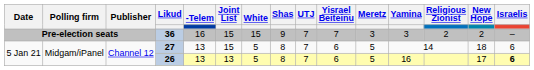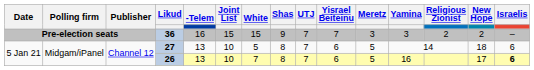27 | Joint List: 15 -> 10
26 | Joint List: 13 -> 10
26 | White: 5 -> 7
